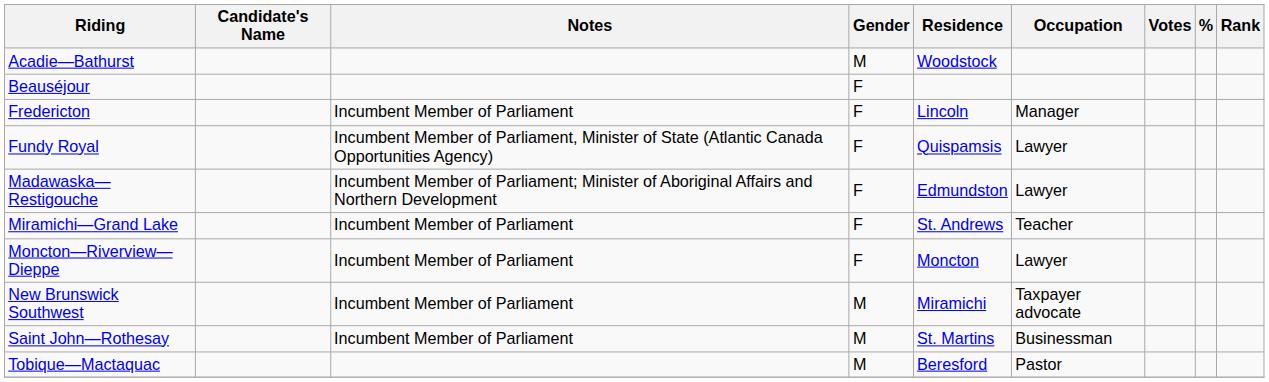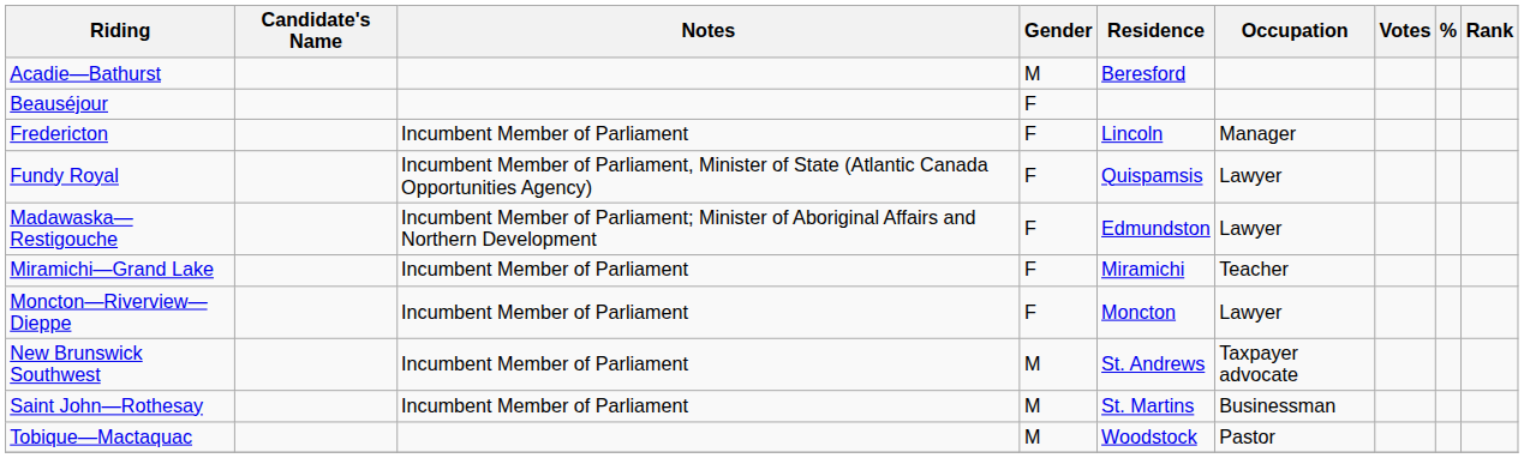Acadie—Bathurst | Residence: Woodstock -> Beresford
Miramichi—Grand Lake | Residence: St. Andrews -> Miramichi
New Brunswick Southwest | Residence: Miramichi -> St. Andrews
Tobique—Mactaquac | Residence: Beresford -> Woodstock
